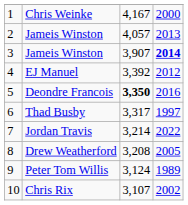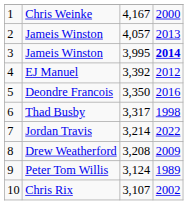3 / Jameis Winston | column 3: 3,907 -> 3,995
Deondre Francois | column 3: bold -> normal
Thad Busby | column 4: 1997 -> 1998
Drew Weatherford | column 4: 2005 -> 2009
